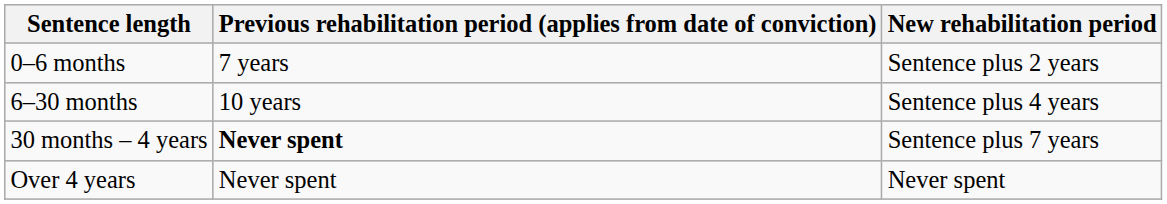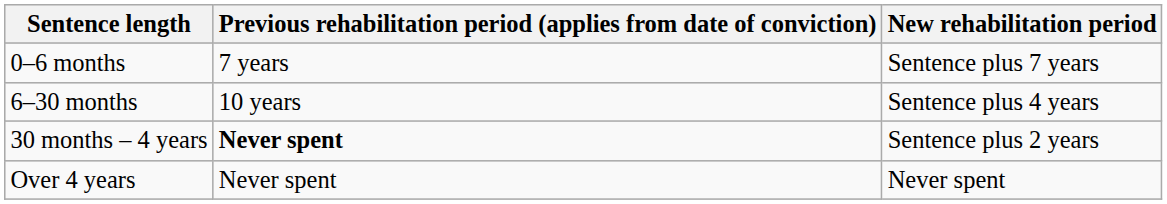0–6 months | New rehabilitation period: Sentence plus 2 years -> Sentence plus 7 years
30 months – 4 years | New rehabilitation period: Sentence plus 7 years -> Sentence plus 2 years
